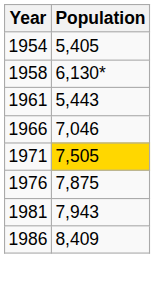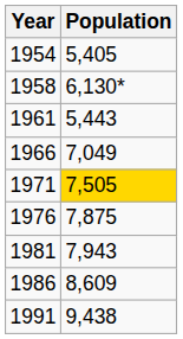1966 | Population: 7,046 -> 7,049
1986 | Population: 8,409 -> 8,609
+ row: 1991 | 9,438
